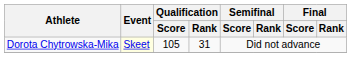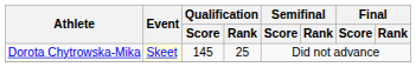Dorota Chytrowska-Mika | Qualification / Score: 105 -> 145
Dorota Chytrowska-Mika | Qualification / Rank: 31 -> 25
